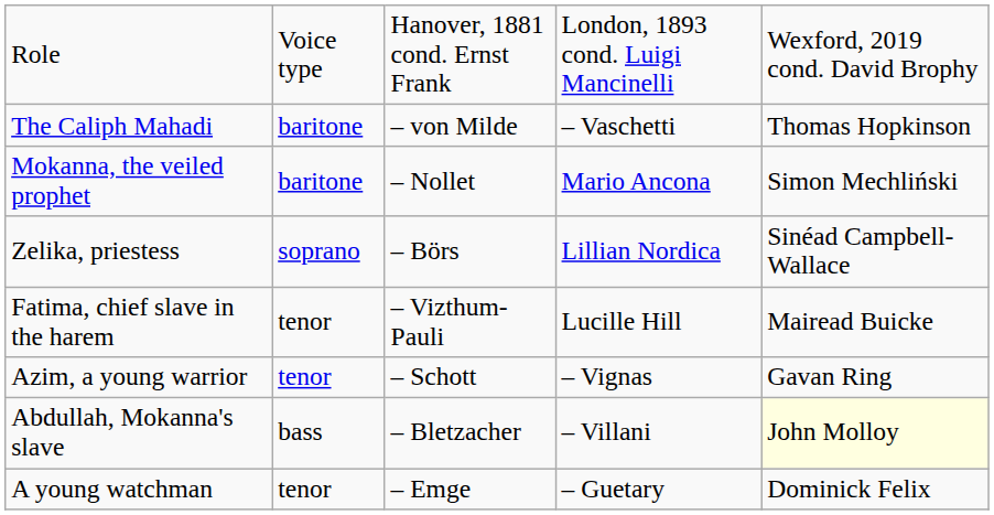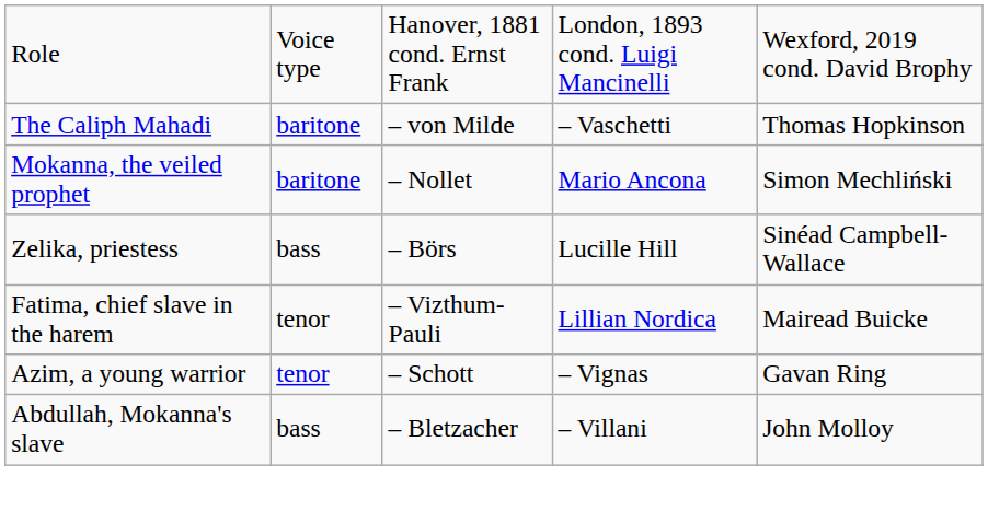Zelika, priestess | column 2: soprano -> bass
Zelika, priestess | column 4: Lillian Nordica -> Lucille Hill
Fatima, chief slave in the harem | column 4: Lucille Hill -> Lillian Nordica
Abdullah, Mokanna's slave | column 5: lightyellow background -> no background
- row: A young watchman | tenor | – Emge | – Guetary | Dominick Felix
